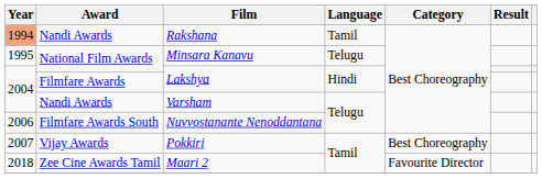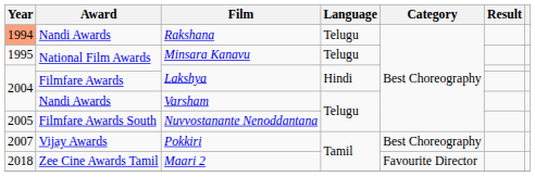Rakshana | Language: Tamil -> Telugu
Nuvvostanante Nenoddantana | Year: 2006 -> 2005
